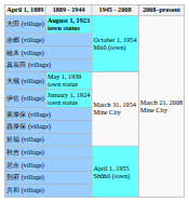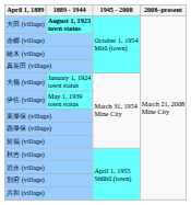大嶺 (village) | 1889 - 1944: May 1, 1939 town status -> January 1, 1924 town status
伊佐 (village) | 1889 - 1944: January 1, 1924 town status -> May 1, 1939 town status
